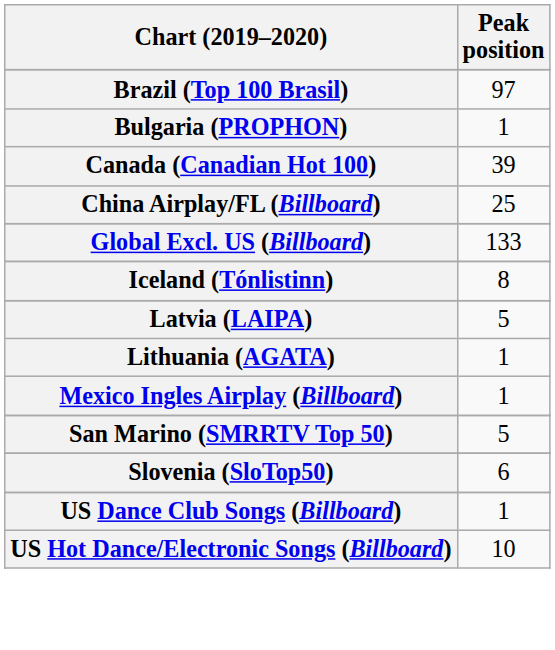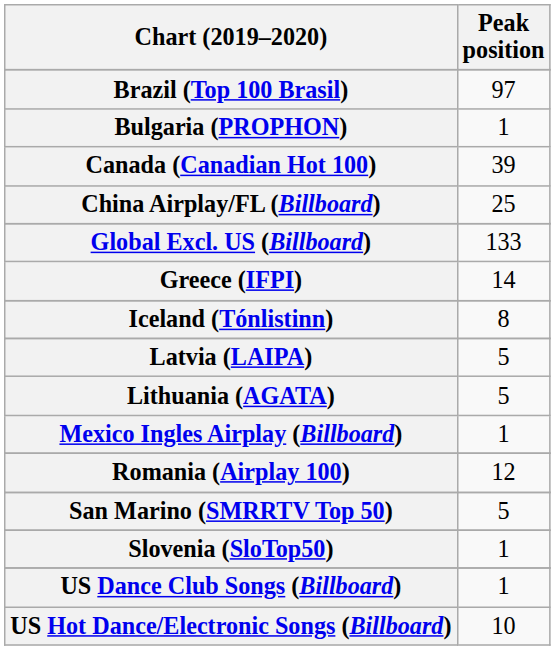+ row: Greece (IFPI) | 14
Lithuania (AGATA) | Peak position: 1 -> 5
+ row: Romania (Airplay 100) | 12
Slovenia (SloTop50) | Peak position: 6 -> 1
